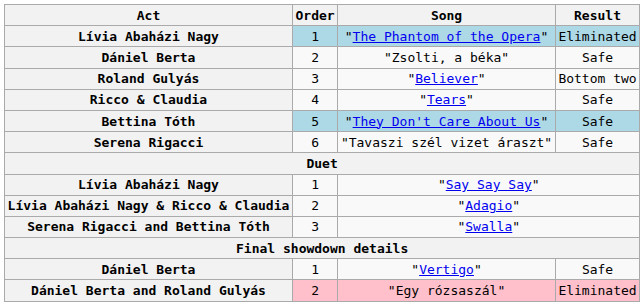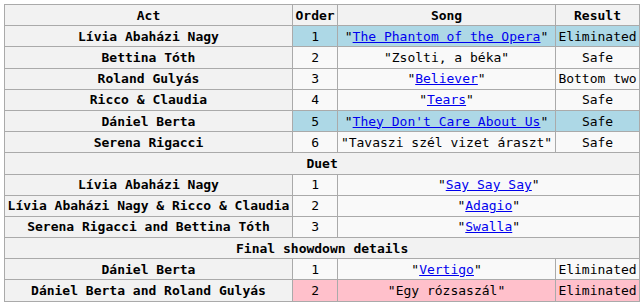"Zsolti, a béka" | Act: Dániel Berta -> Bettina Tóth
"They Don't Care About Us" | Act: Bettina Tóth -> Dániel Berta
"Vertigo" | Result: Safe -> Eliminated
